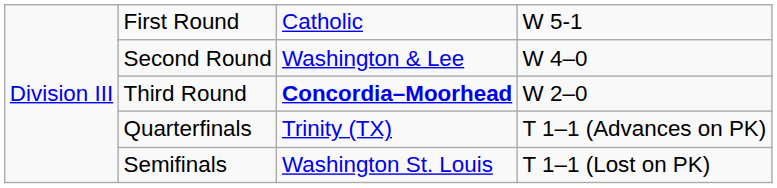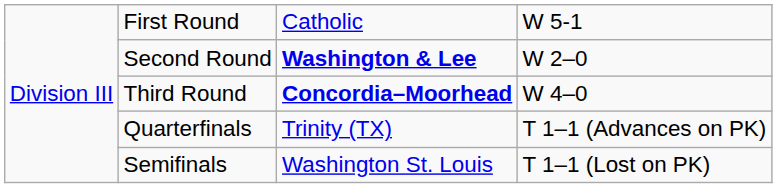Second Round | column 3: normal -> bold
Second Round | column 4: W 4–0 -> W 2–0
Third Round | column 4: W 2–0 -> W 4–0
